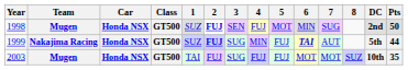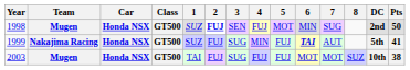1999 | 2: bold -> normal
1999 | Pts: 44 -> 41
2003 | Pts: 35 -> 38
